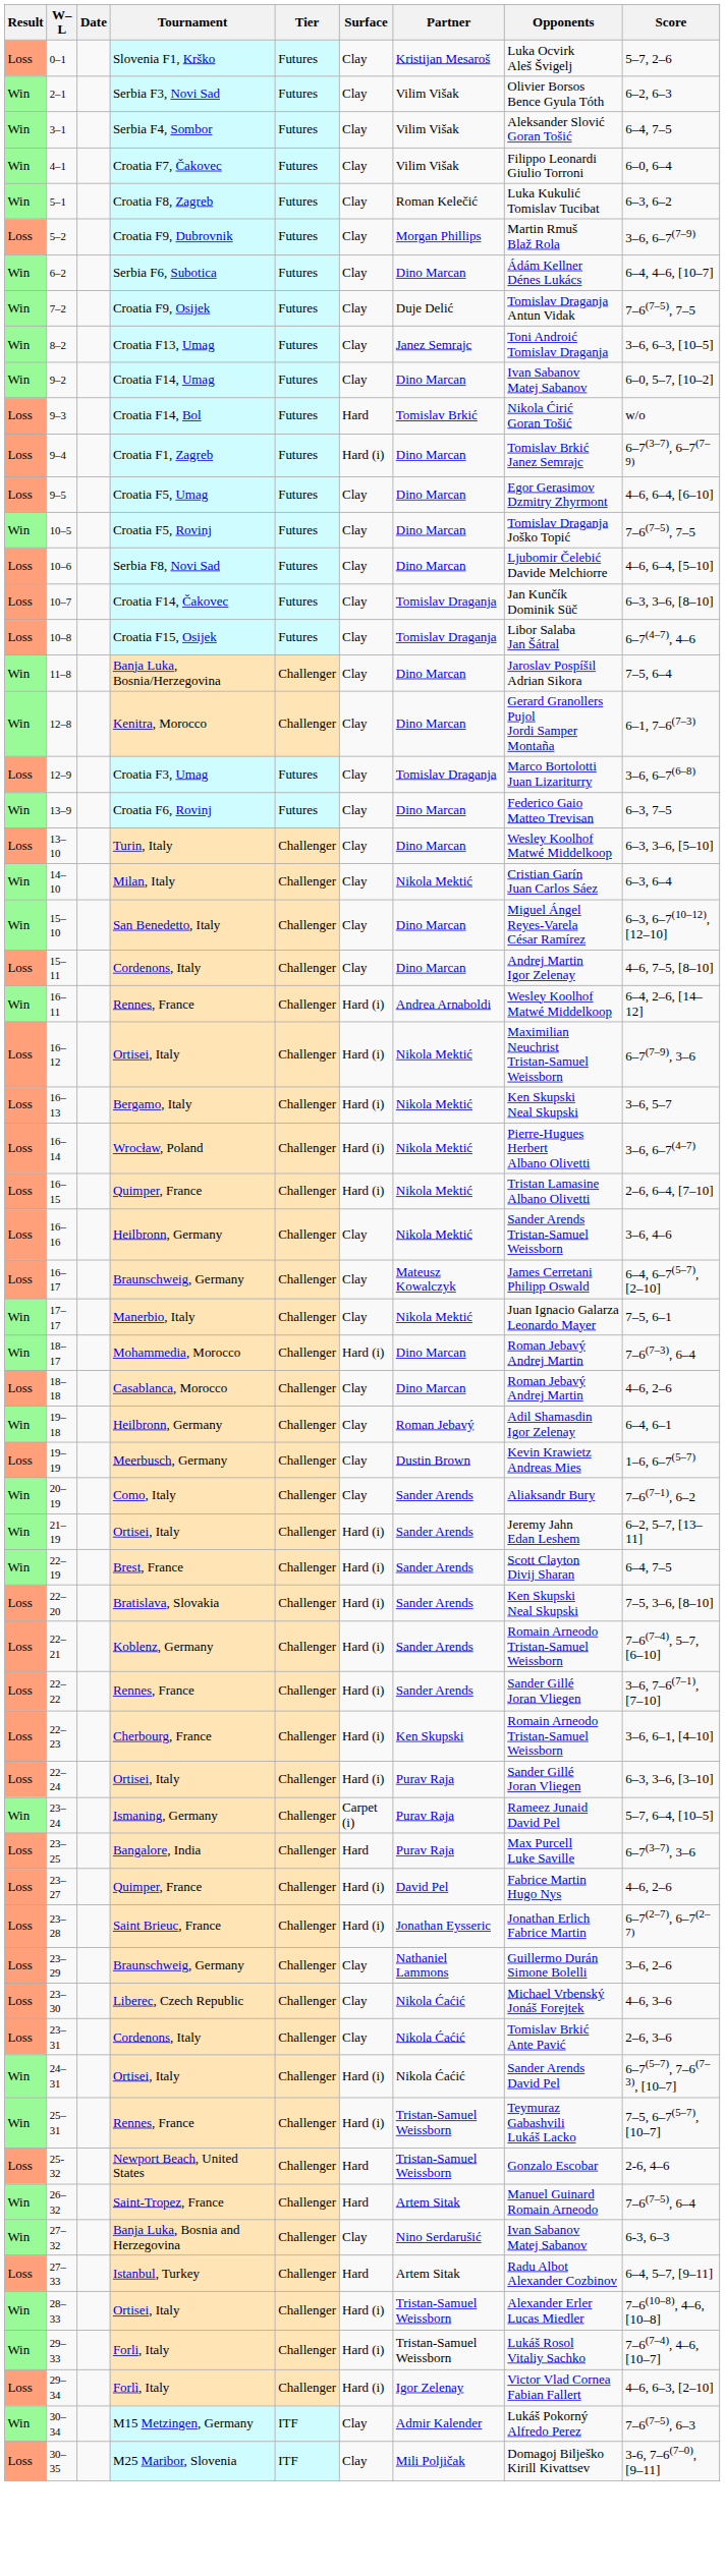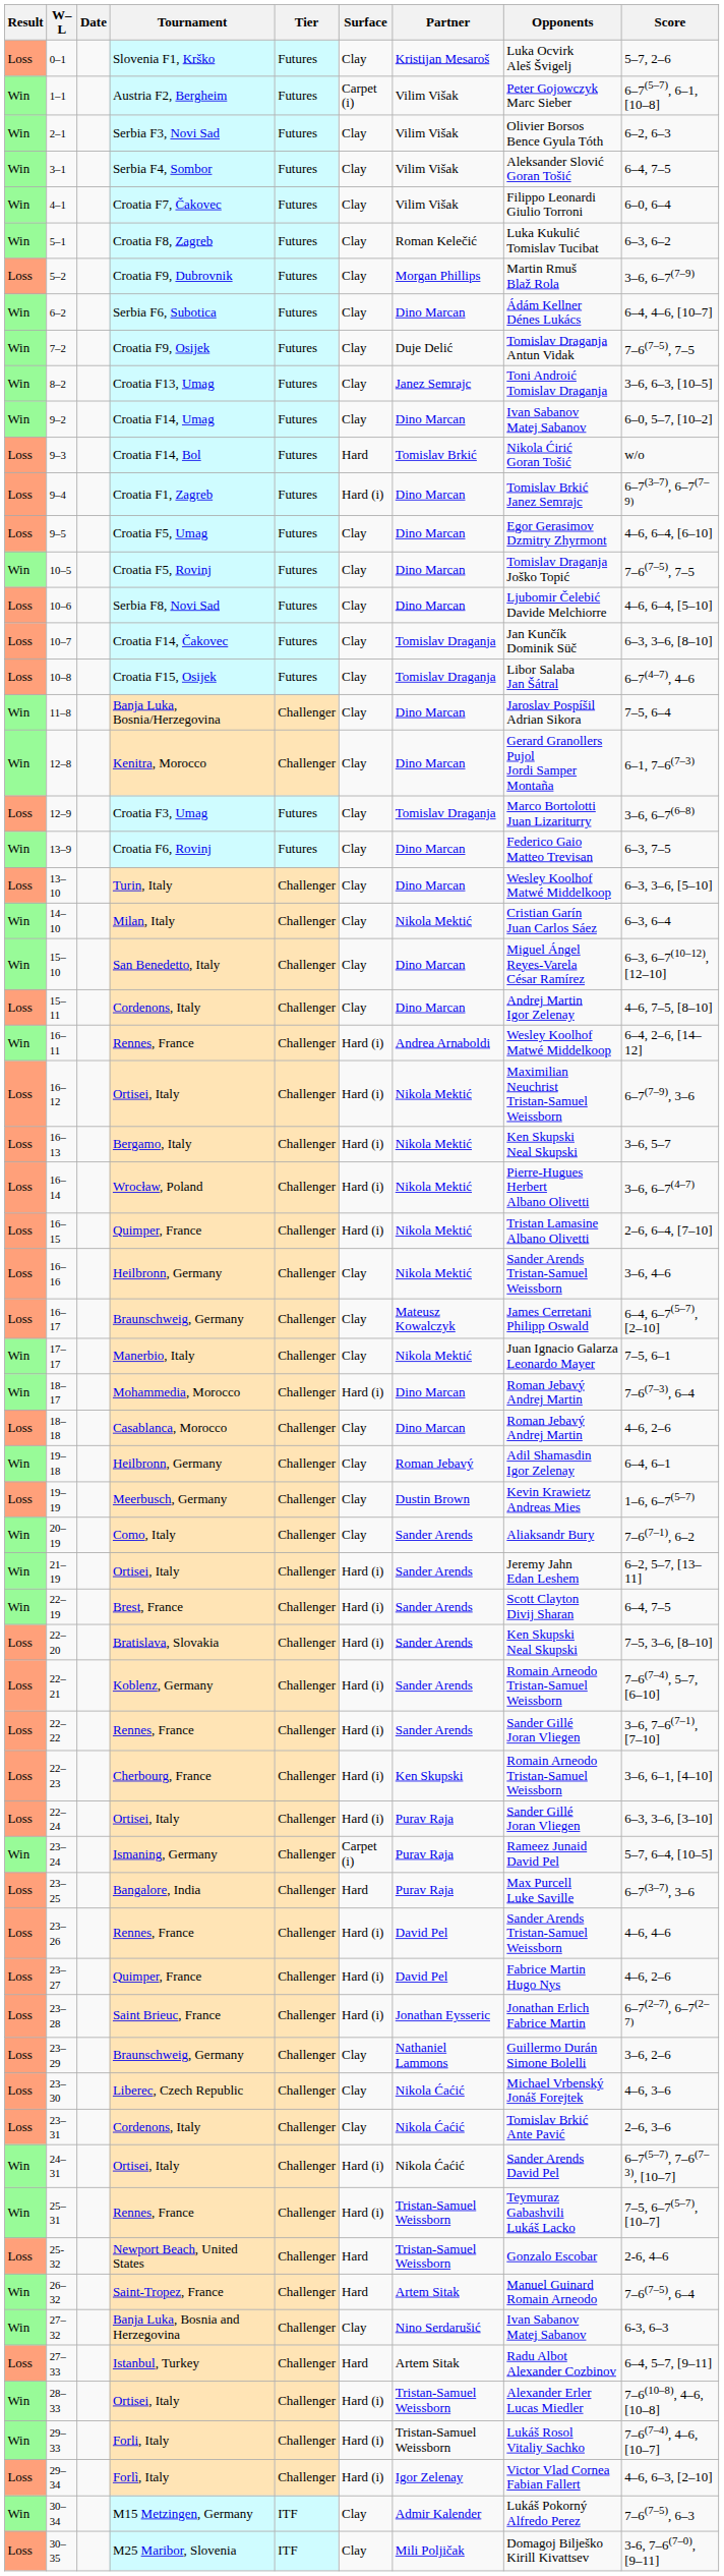+ row: Win | 1–1 | Austria F2, Bergheim | Futures | Carpet (i) | Vilim Višak | Peter Gojowczyk Marc Sieber | 6–7(5–7), 6–1, [10–8]
+ row: Loss | 23–26 | Rennes, France | Challenger | Hard (i) | David Pel | Sander Arends Tristan-Samuel Weissborn | 4–6, 4–6
